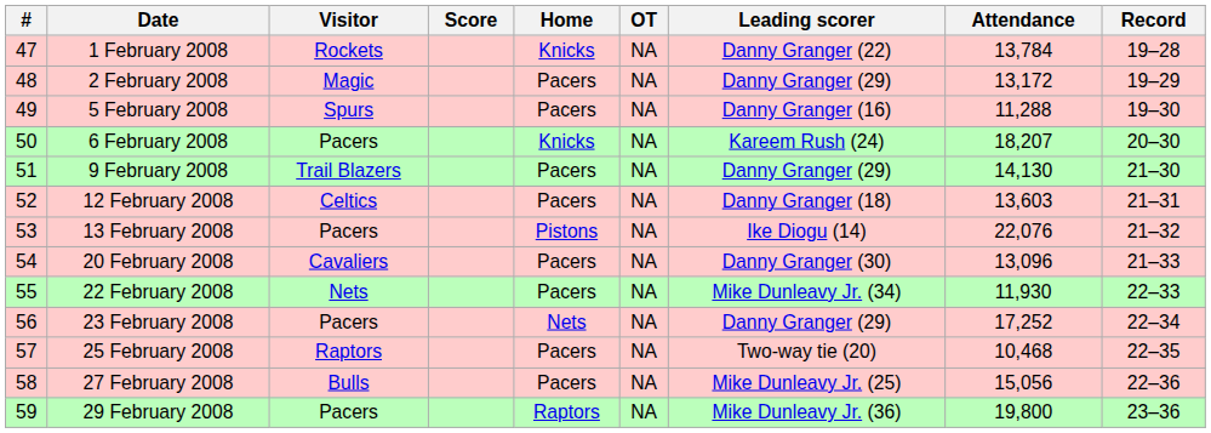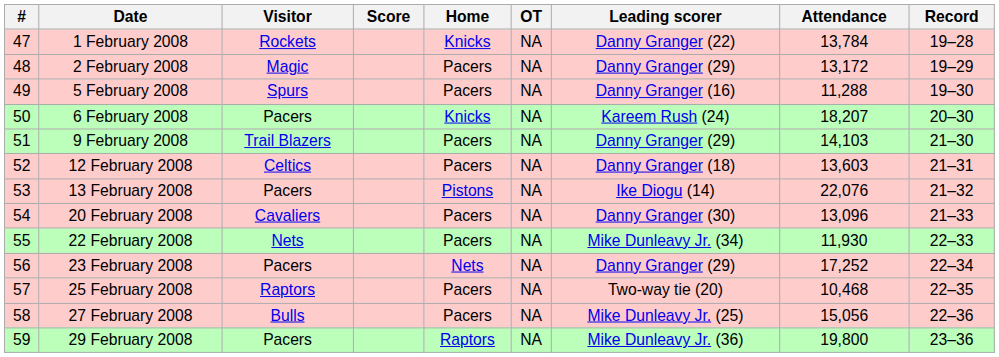9 February 2008 | Attendance: 14,130 -> 14,103
